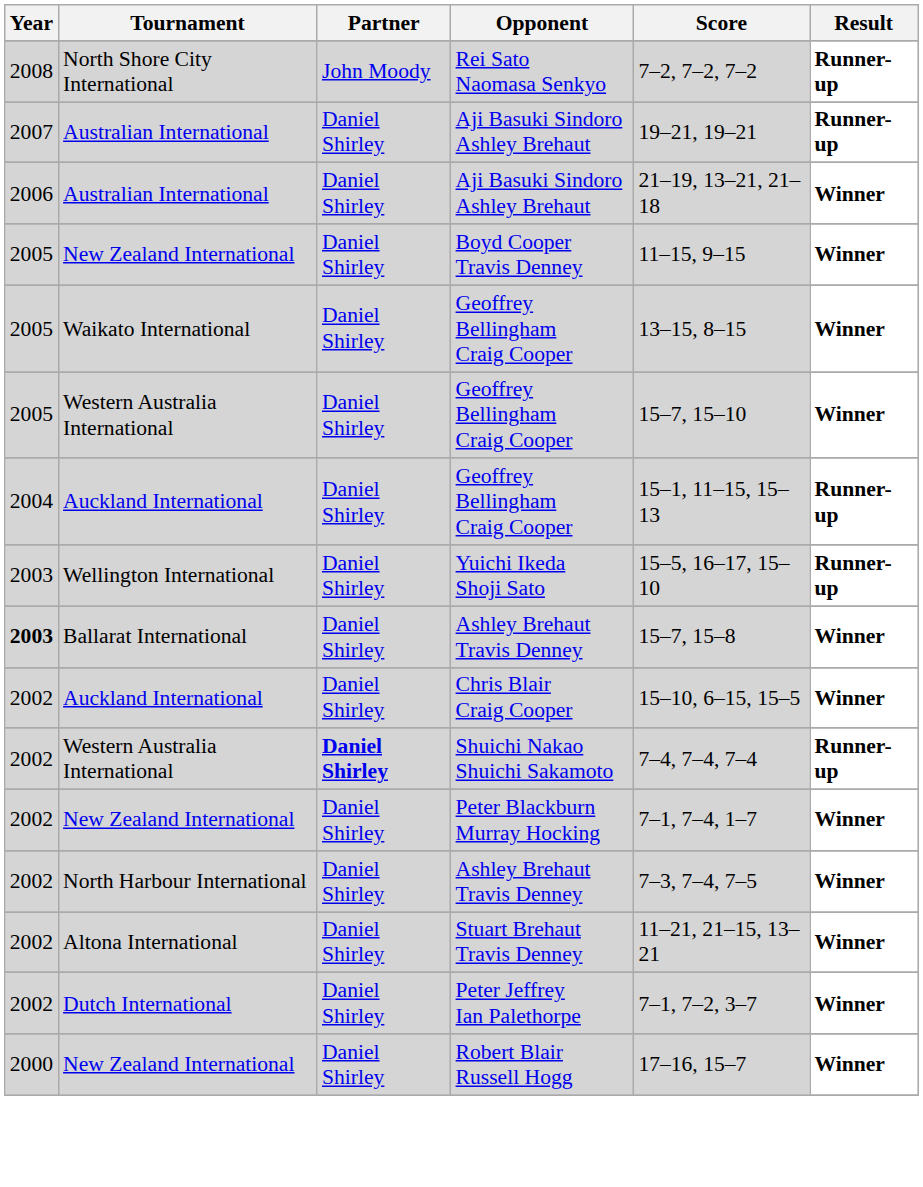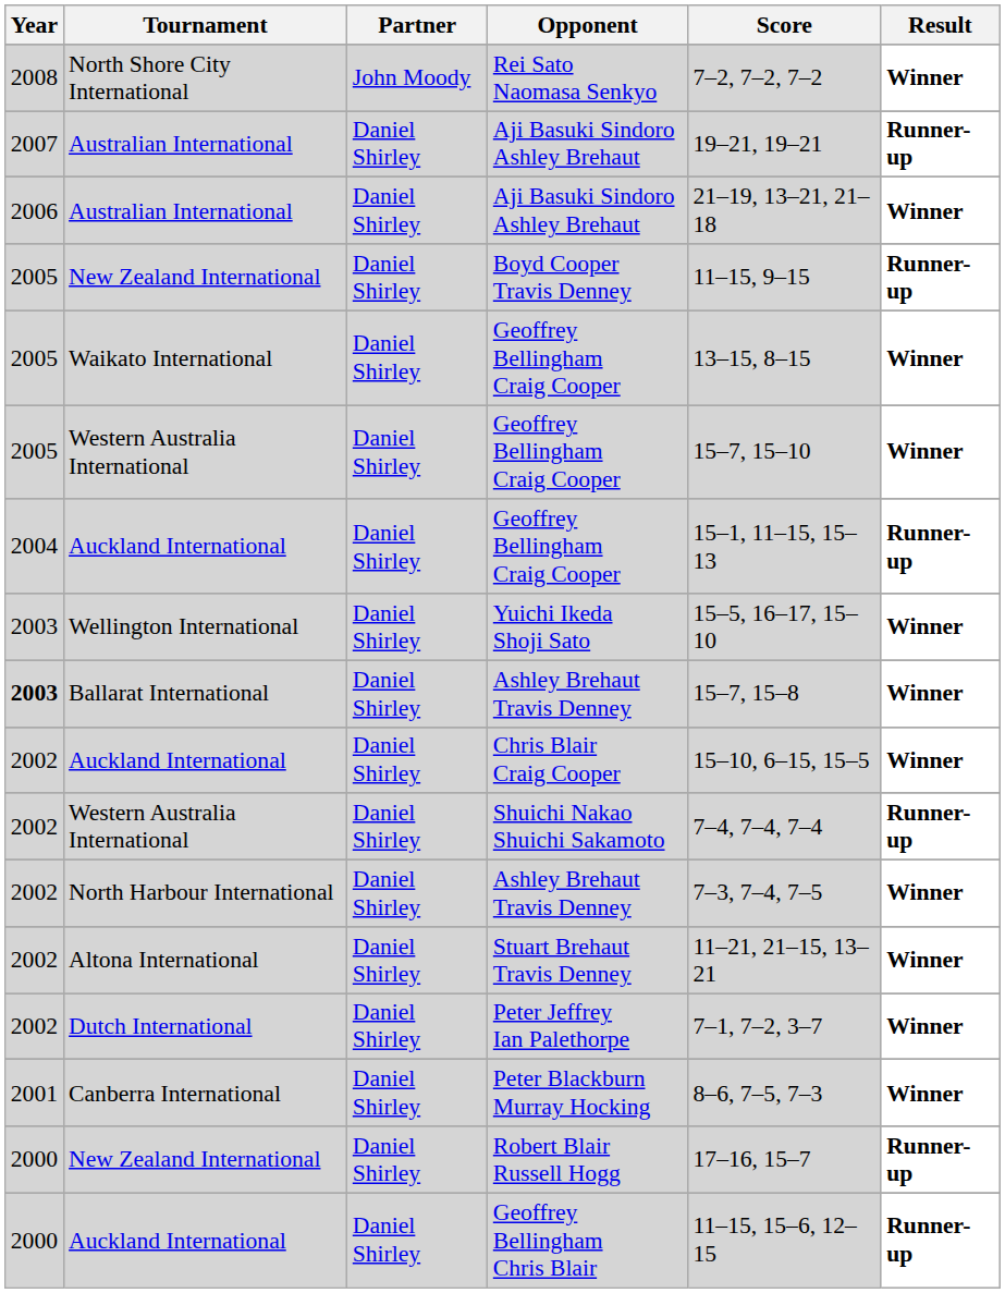Rei Sato Naomasa Senkyo | Result: Runner-up -> Winner
Boyd Cooper Travis Denney | Result: Winner -> Runner-up
Yuichi Ikeda Shoji Sato | Result: Runner-up -> Winner
Shuichi Nakao Shuichi Sakamoto | Partner: bold -> normal
- row: 2002 | New Zealand International | Daniel Shirley | Peter Blackburn Murray Hocking | 7–1, 7–4, 1–7 | Winner
+ row: 2001 | Canberra International | Daniel Shirley | Peter Blackburn Murray Hocking | 8–6, 7–5, 7–3 | Winner
Robert Blair Russell Hogg | Result: Winner -> Runner-up
+ row: 2000 | Auckland International | Daniel Shirley | Geoffrey Bellingham Chris Blair | 11–15, 15–6, 12–15 | Runner-up
